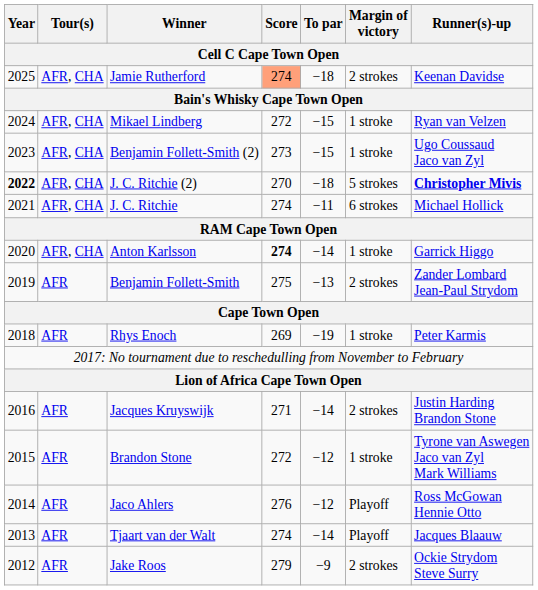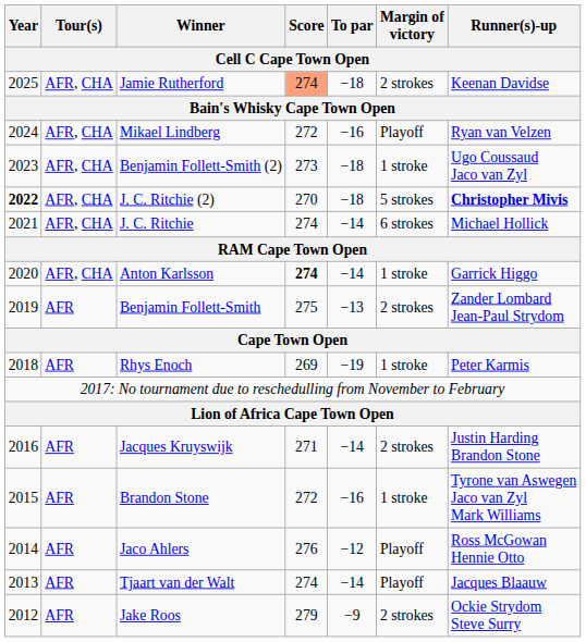Mikael Lindberg | To par: −15 -> −16
Mikael Lindberg | Margin of victory: 1 stroke -> Playoff
Benjamin Follett-Smith (2) | To par: −15 -> −18
J. C. Ritchie | To par: −11 -> −14
Brandon Stone | To par: −12 -> −16
